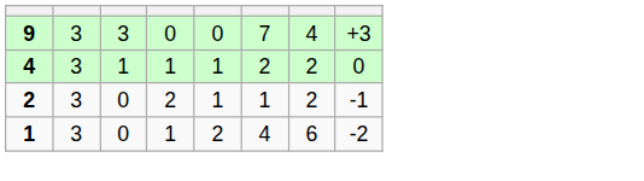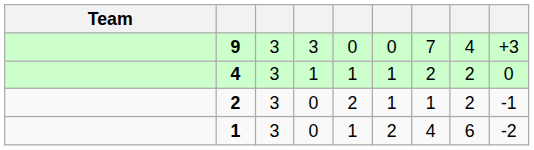+ column: Team
